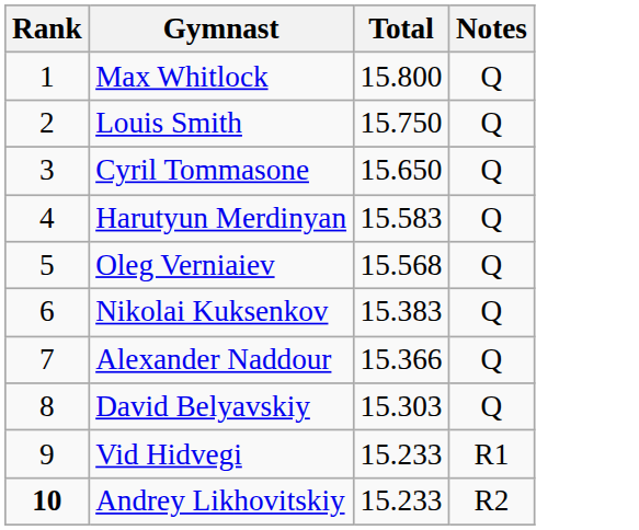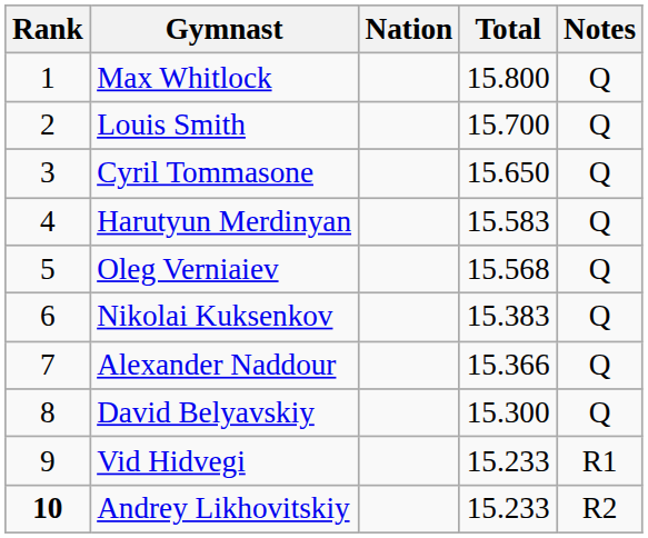+ column: Nation
Louis Smith | Total: 15.750 -> 15.700
David Belyavskiy | Total: 15.303 -> 15.300
